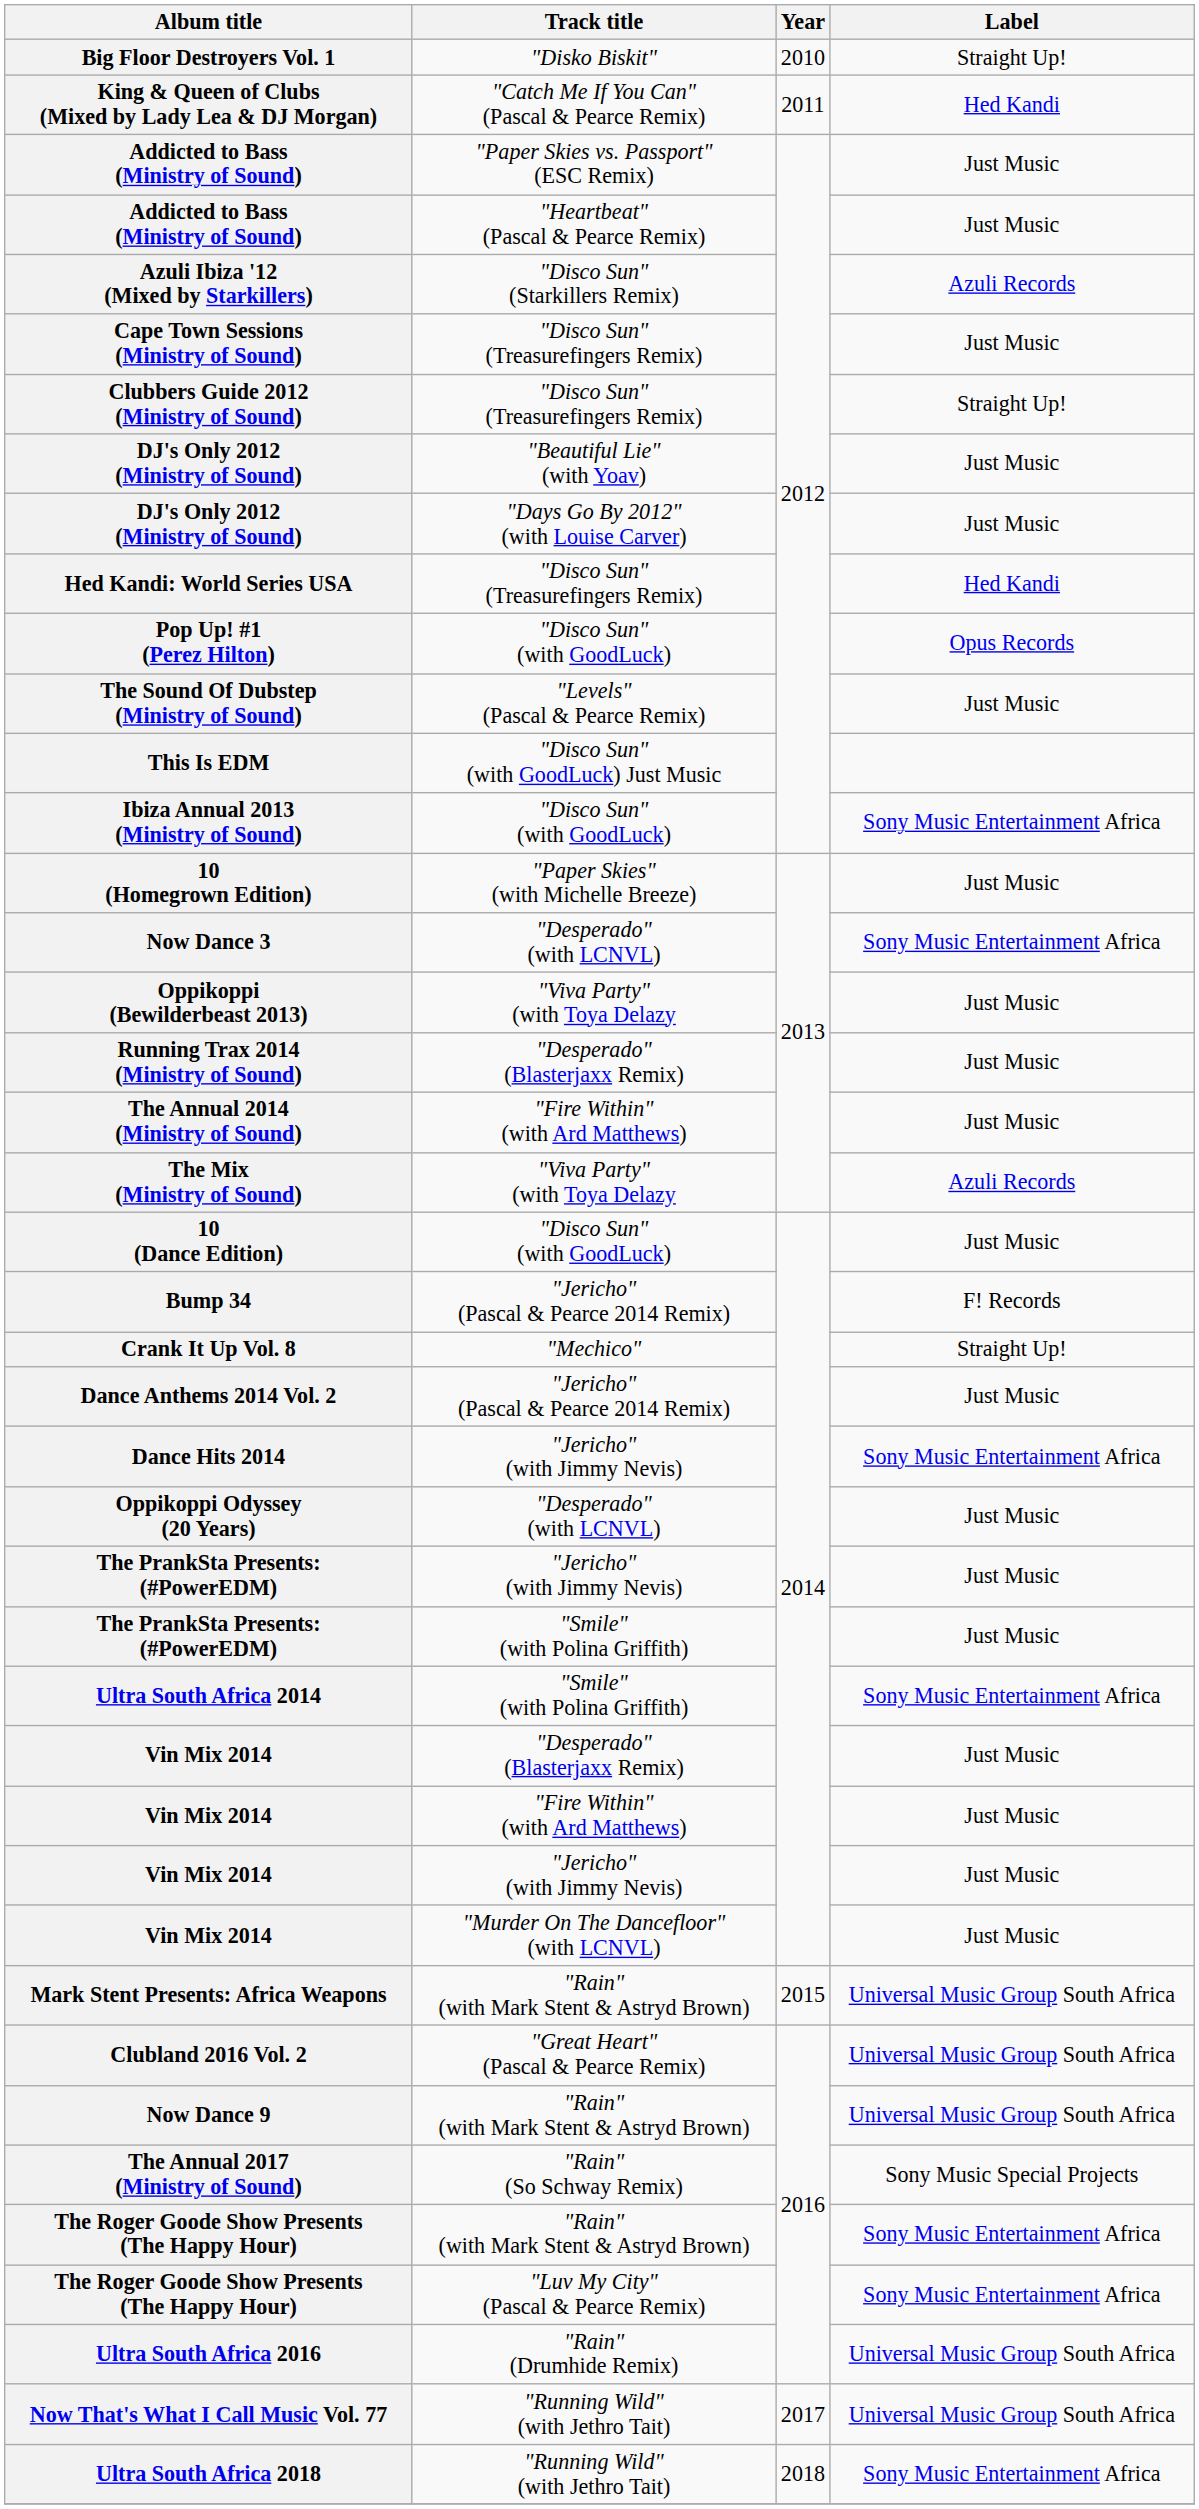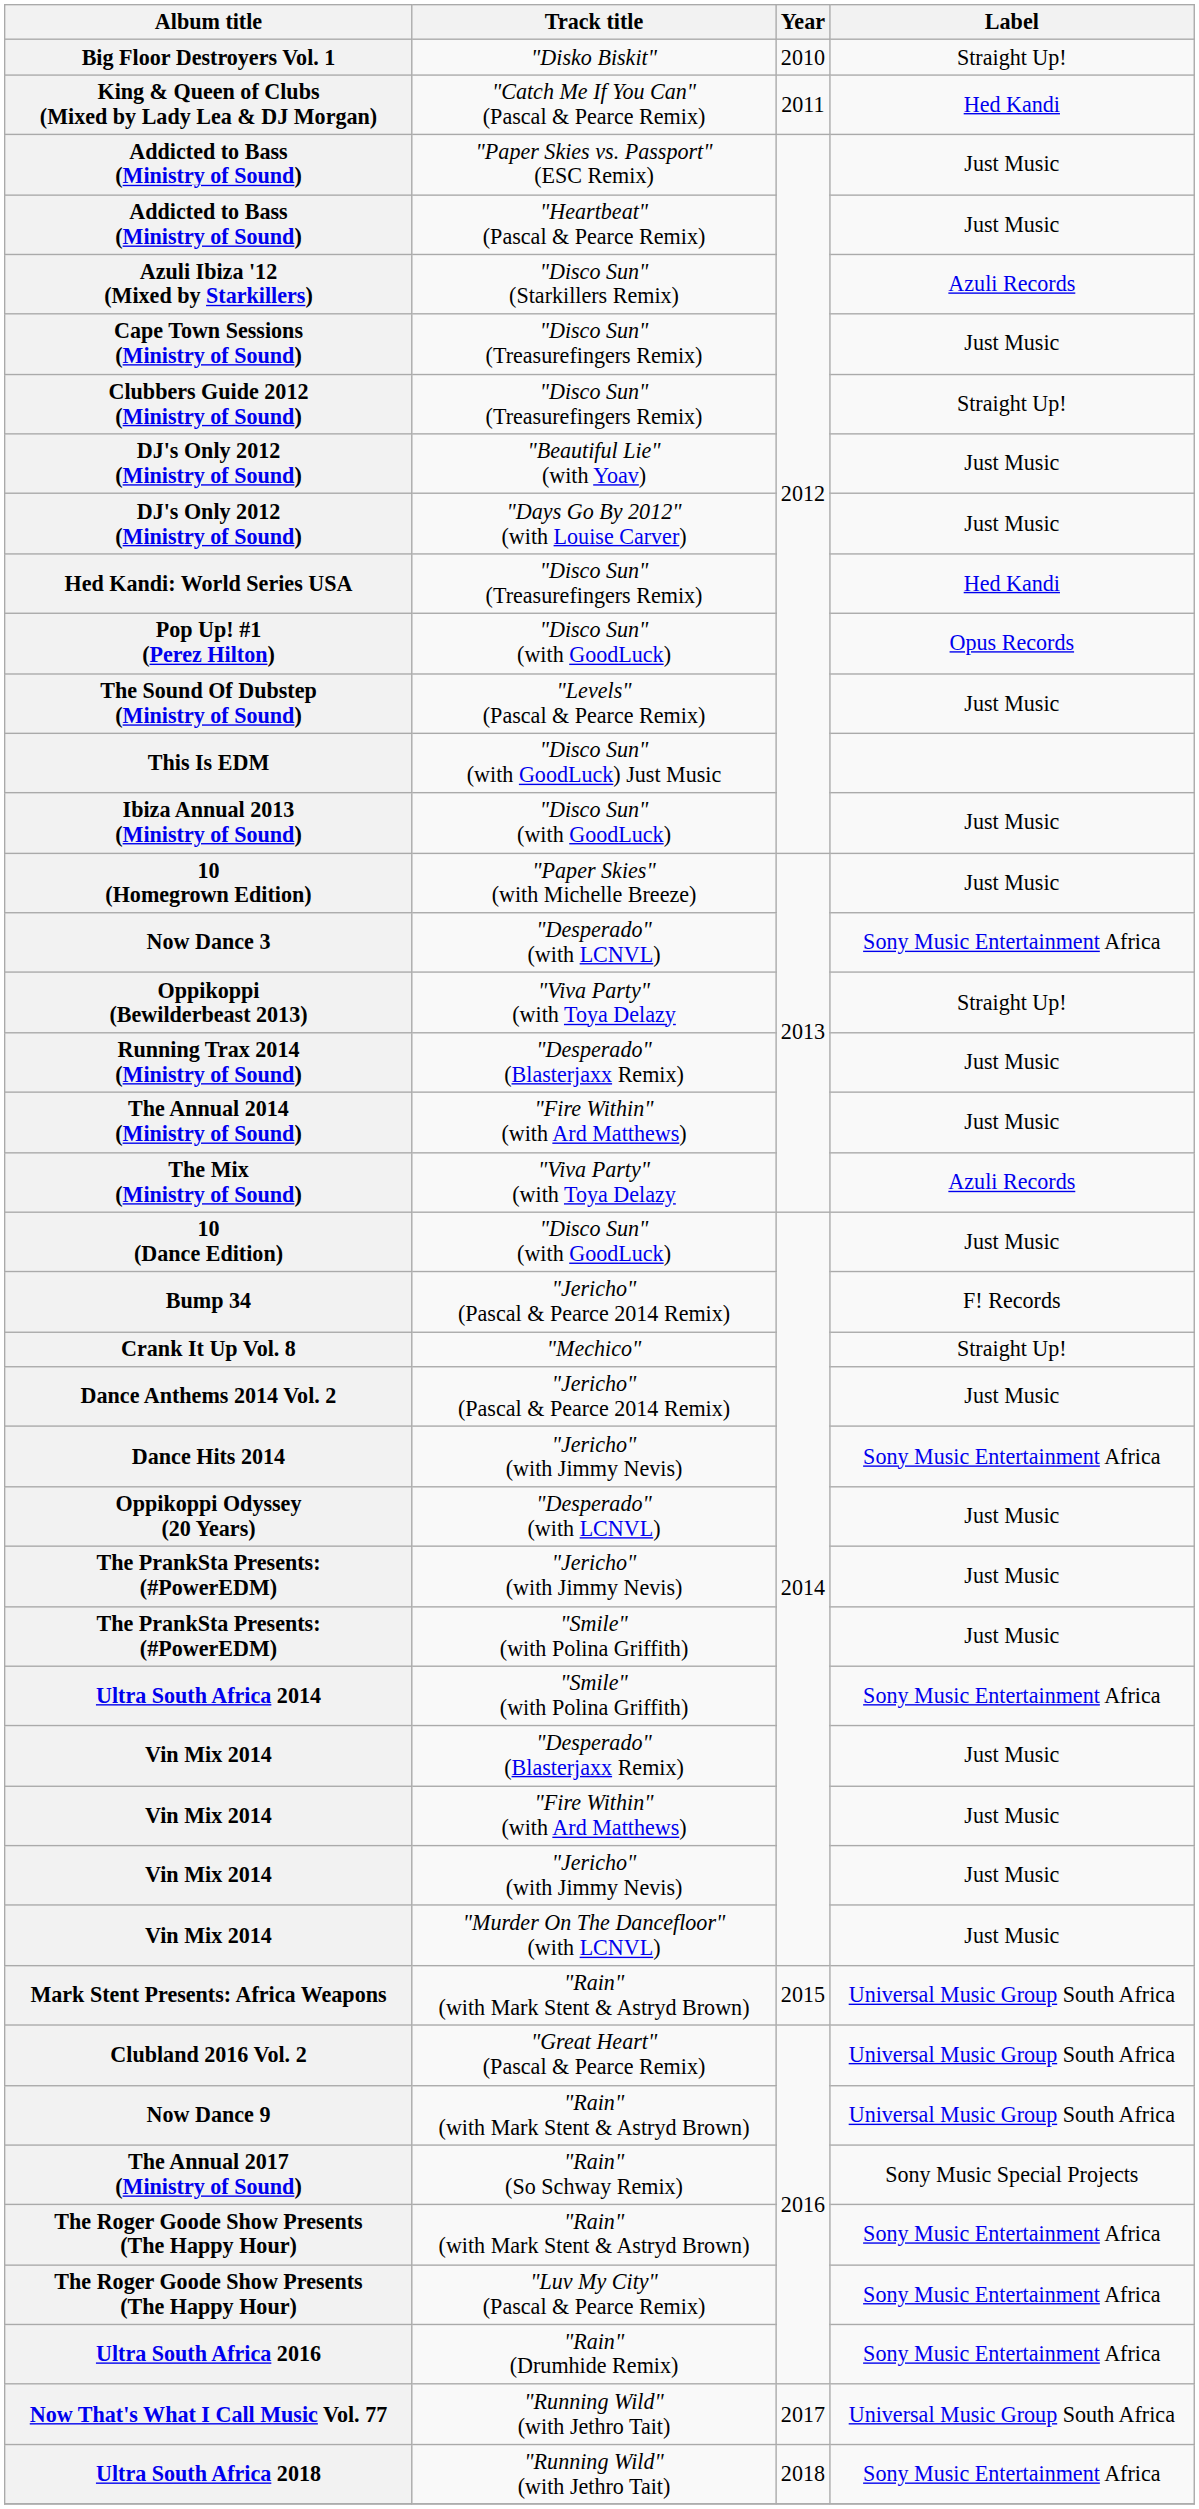Ibiza Annual 2013 (Ministry of Sound) | Label: Sony Music Entertainment Africa -> Just Music
Oppikoppi (Bewilderbeast 2013) | Label: Just Music -> Straight Up!
Ultra South Africa 2016 | Label: Universal Music Group South Africa -> Sony Music Entertainment Africa
